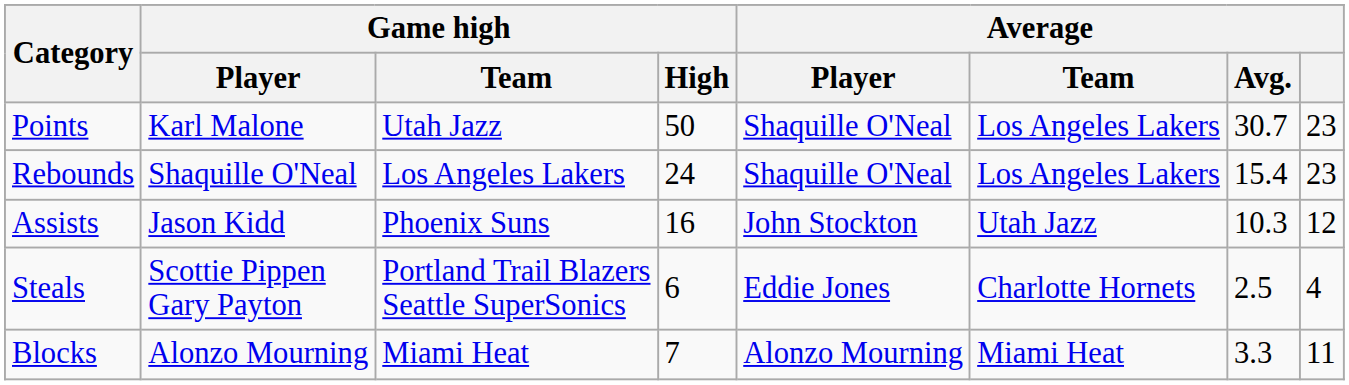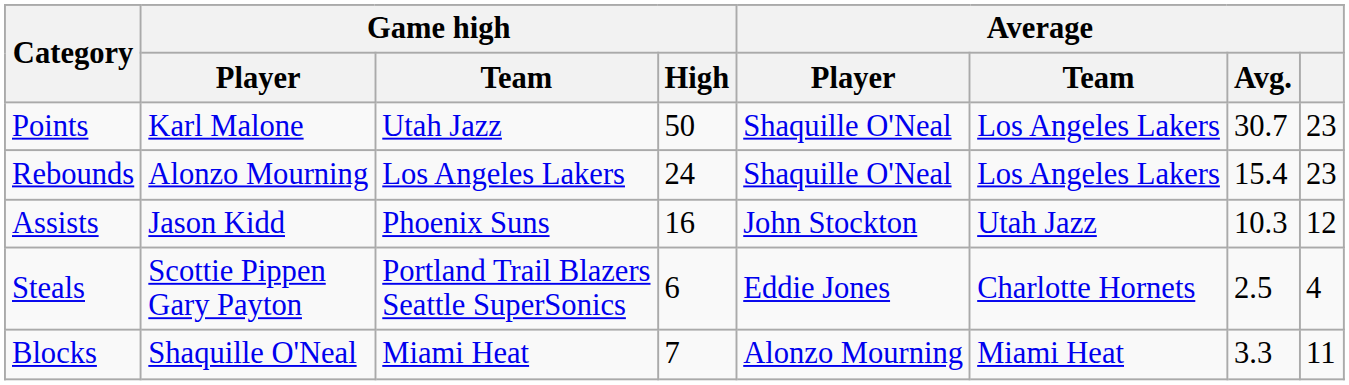Rebounds | Game high / Player: Shaquille O'Neal -> Alonzo Mourning
Blocks | Game high / Player: Alonzo Mourning -> Shaquille O'Neal
